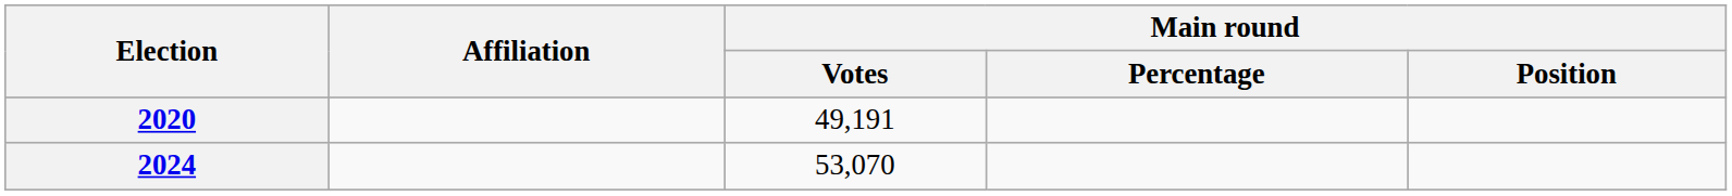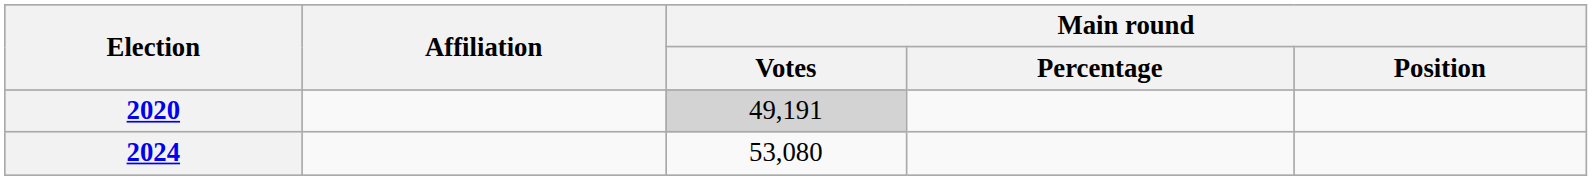2020 | Main round / Votes: no background -> lightgrey background
2024 | Main round / Votes: 53,070 -> 53,080
